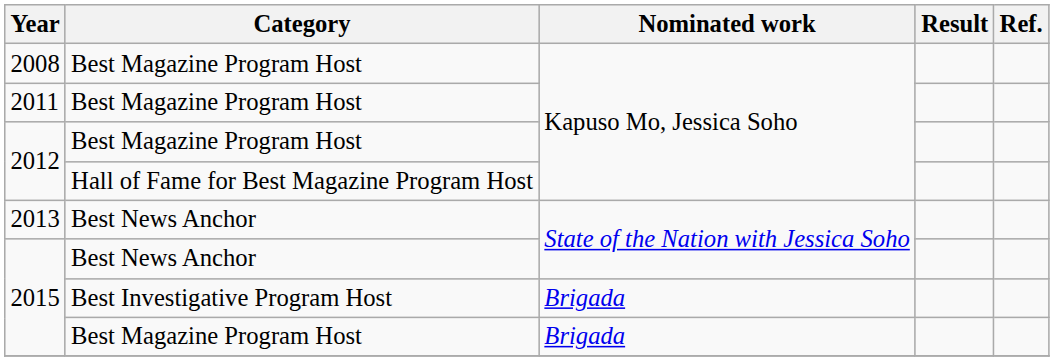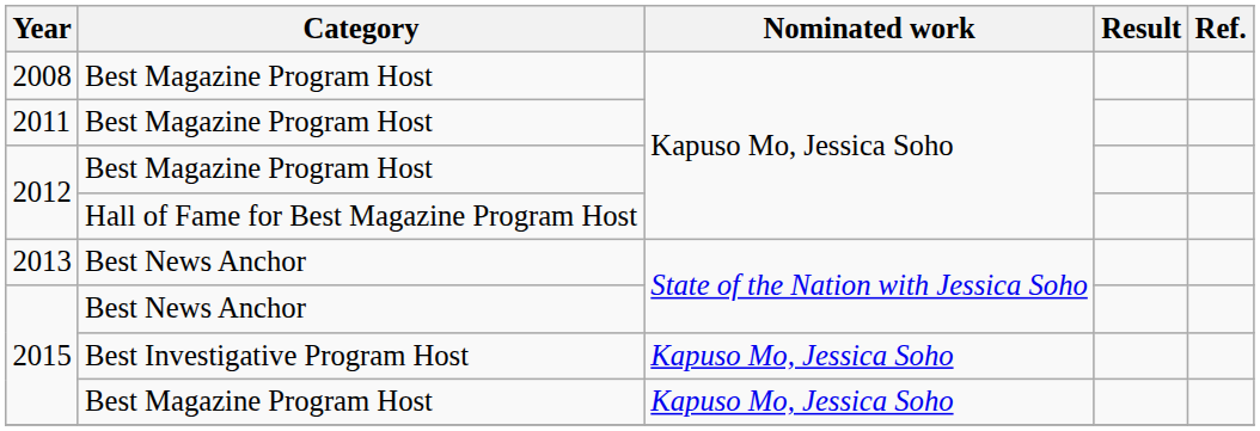2015 / Best Investigative Program Host | Nominated work: Brigada -> Kapuso Mo, Jessica Soho
2015 / Best Magazine Program Host | Nominated work: Brigada -> Kapuso Mo, Jessica Soho
